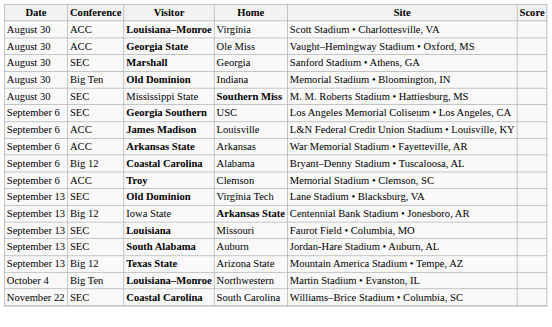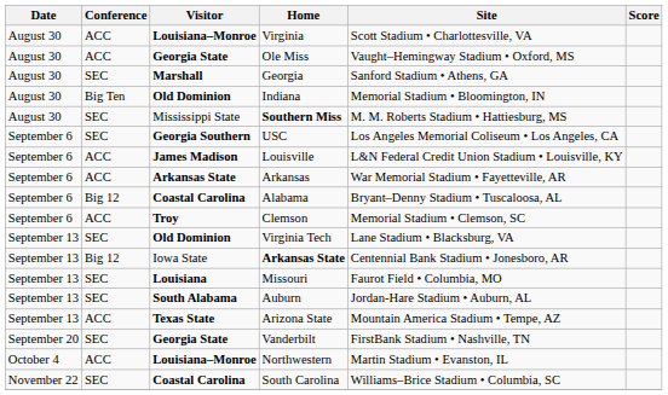Arizona State | Conference: Big 12 -> ACC
+ row: September 20 | SEC | Georgia State | Vanderbilt | FirstBank Stadium • Nashville, TN
Northwestern | Conference: Big Ten -> ACC
